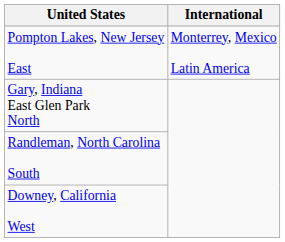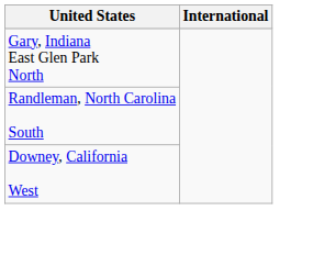- row: Pompton Lakes, New Jersey East | Monterrey, Mexico Latin America
